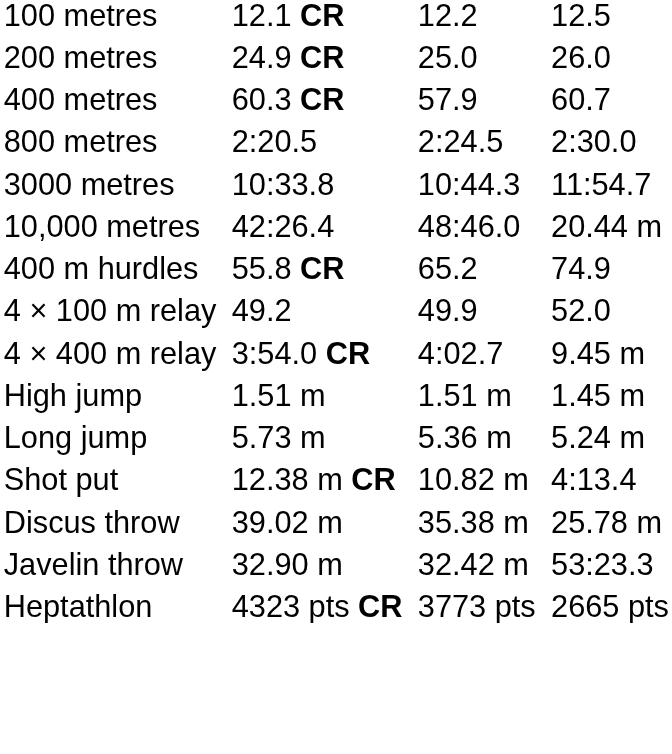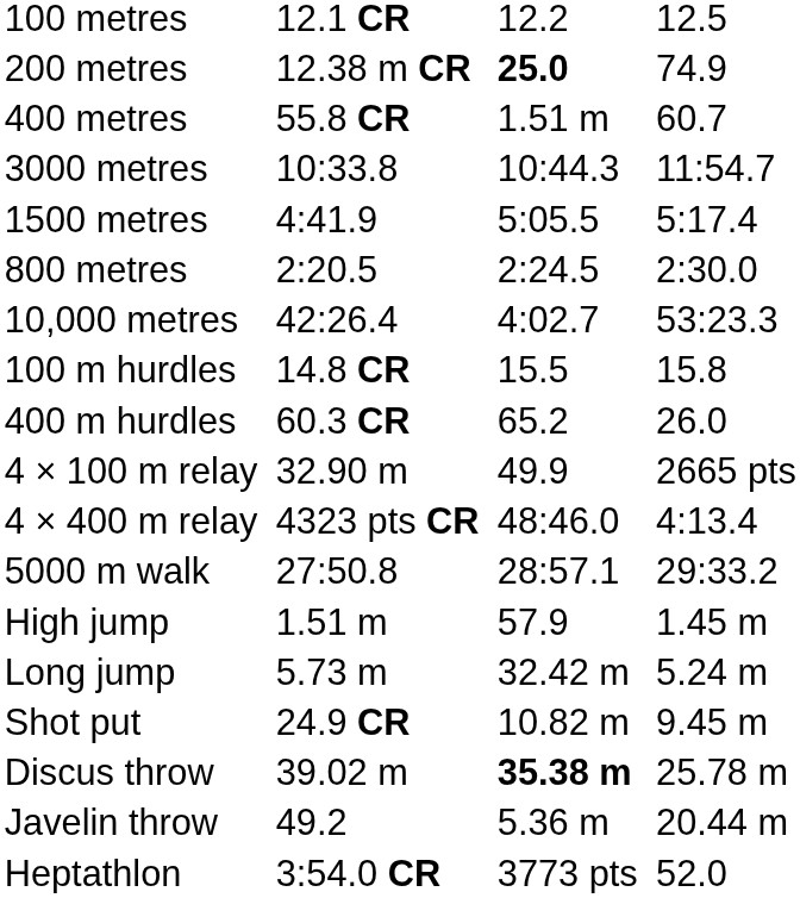200 metres | column 3: 24.9 CR -> 12.38 m CR
200 metres | column 5: normal -> bold
200 metres | column 7: 26.0 -> 74.9
400 metres | column 3: 60.3 CR -> 55.8 CR
400 metres | column 5: 57.9 -> 1.51 m
rows swapped: 800 metres <-> 3000 metres
+ row: 1500 metres | 4:41.9 | 5:05.5 | 5:17.4
10,000 metres | column 5: 48:46.0 -> 4:02.7
10,000 metres | column 7: 20.44 m -> 53:23.3
+ row: 100 m hurdles | 14.8 CR | 15.5 | 15.8
400 m hurdles | column 3: 55.8 CR -> 60.3 CR
400 m hurdles | column 7: 74.9 -> 26.0
4 × 100 m relay | column 3: 49.2 -> 32.90 m
4 × 100 m relay | column 7: 52.0 -> 2665 pts
4 × 400 m relay | column 3: 3:54.0 CR -> 4323 pts CR
4 × 400 m relay | column 5: 4:02.7 -> 48:46.0
4 × 400 m relay | column 7: 9.45 m -> 4:13.4
+ row: 5000 m walk | 27:50.8 | 28:57.1 | 29:33.2
High jump | column 5: 1.51 m -> 57.9
Long jump | column 5: 5.36 m -> 32.42 m
Shot put | column 3: 12.38 m CR -> 24.9 CR
Shot put | column 7: 4:13.4 -> 9.45 m
Discus throw | column 5: normal -> bold
Javelin throw | column 3: 32.90 m -> 49.2
Javelin throw | column 5: 32.42 m -> 5.36 m
Javelin throw | column 7: 53:23.3 -> 20.44 m
Heptathlon | column 3: 4323 pts CR -> 3:54.0 CR
Heptathlon | column 7: 2665 pts -> 52.0
